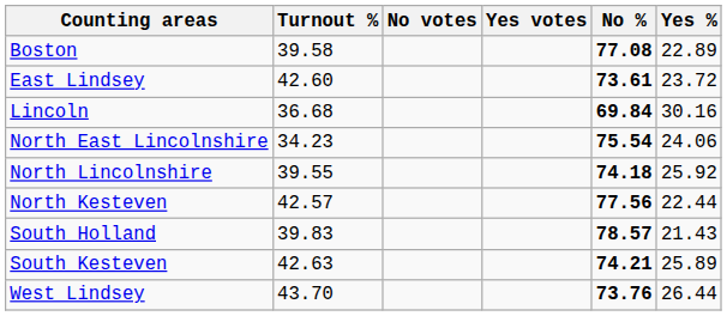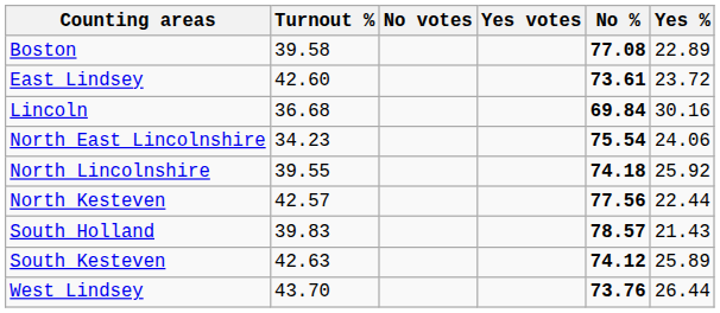South Kesteven | No %: 74.21 -> 74.12
